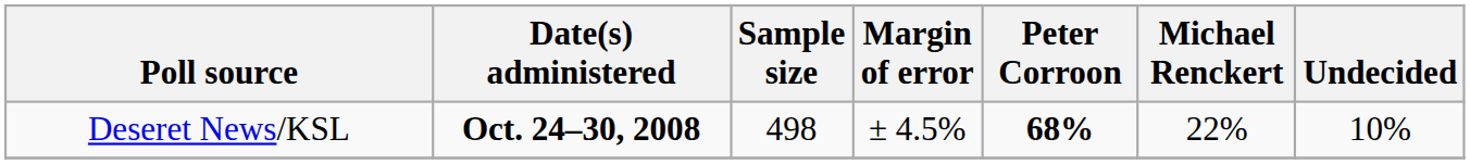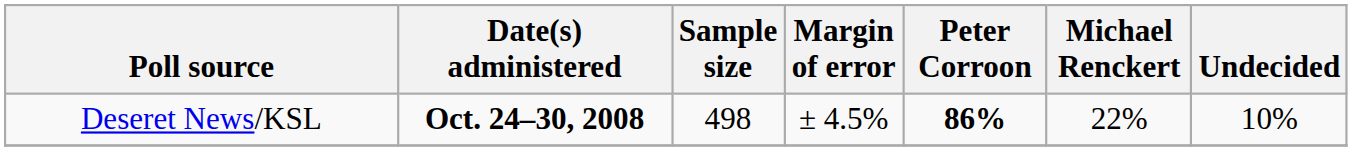Deseret News/KSL | Peter Corroon: 68% -> 86%
